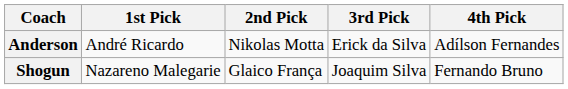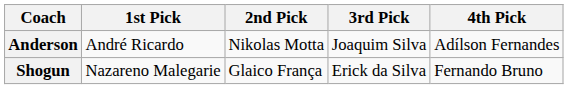Anderson | 3rd Pick: Erick da Silva -> Joaquim Silva
Shogun | 3rd Pick: Joaquim Silva -> Erick da Silva
